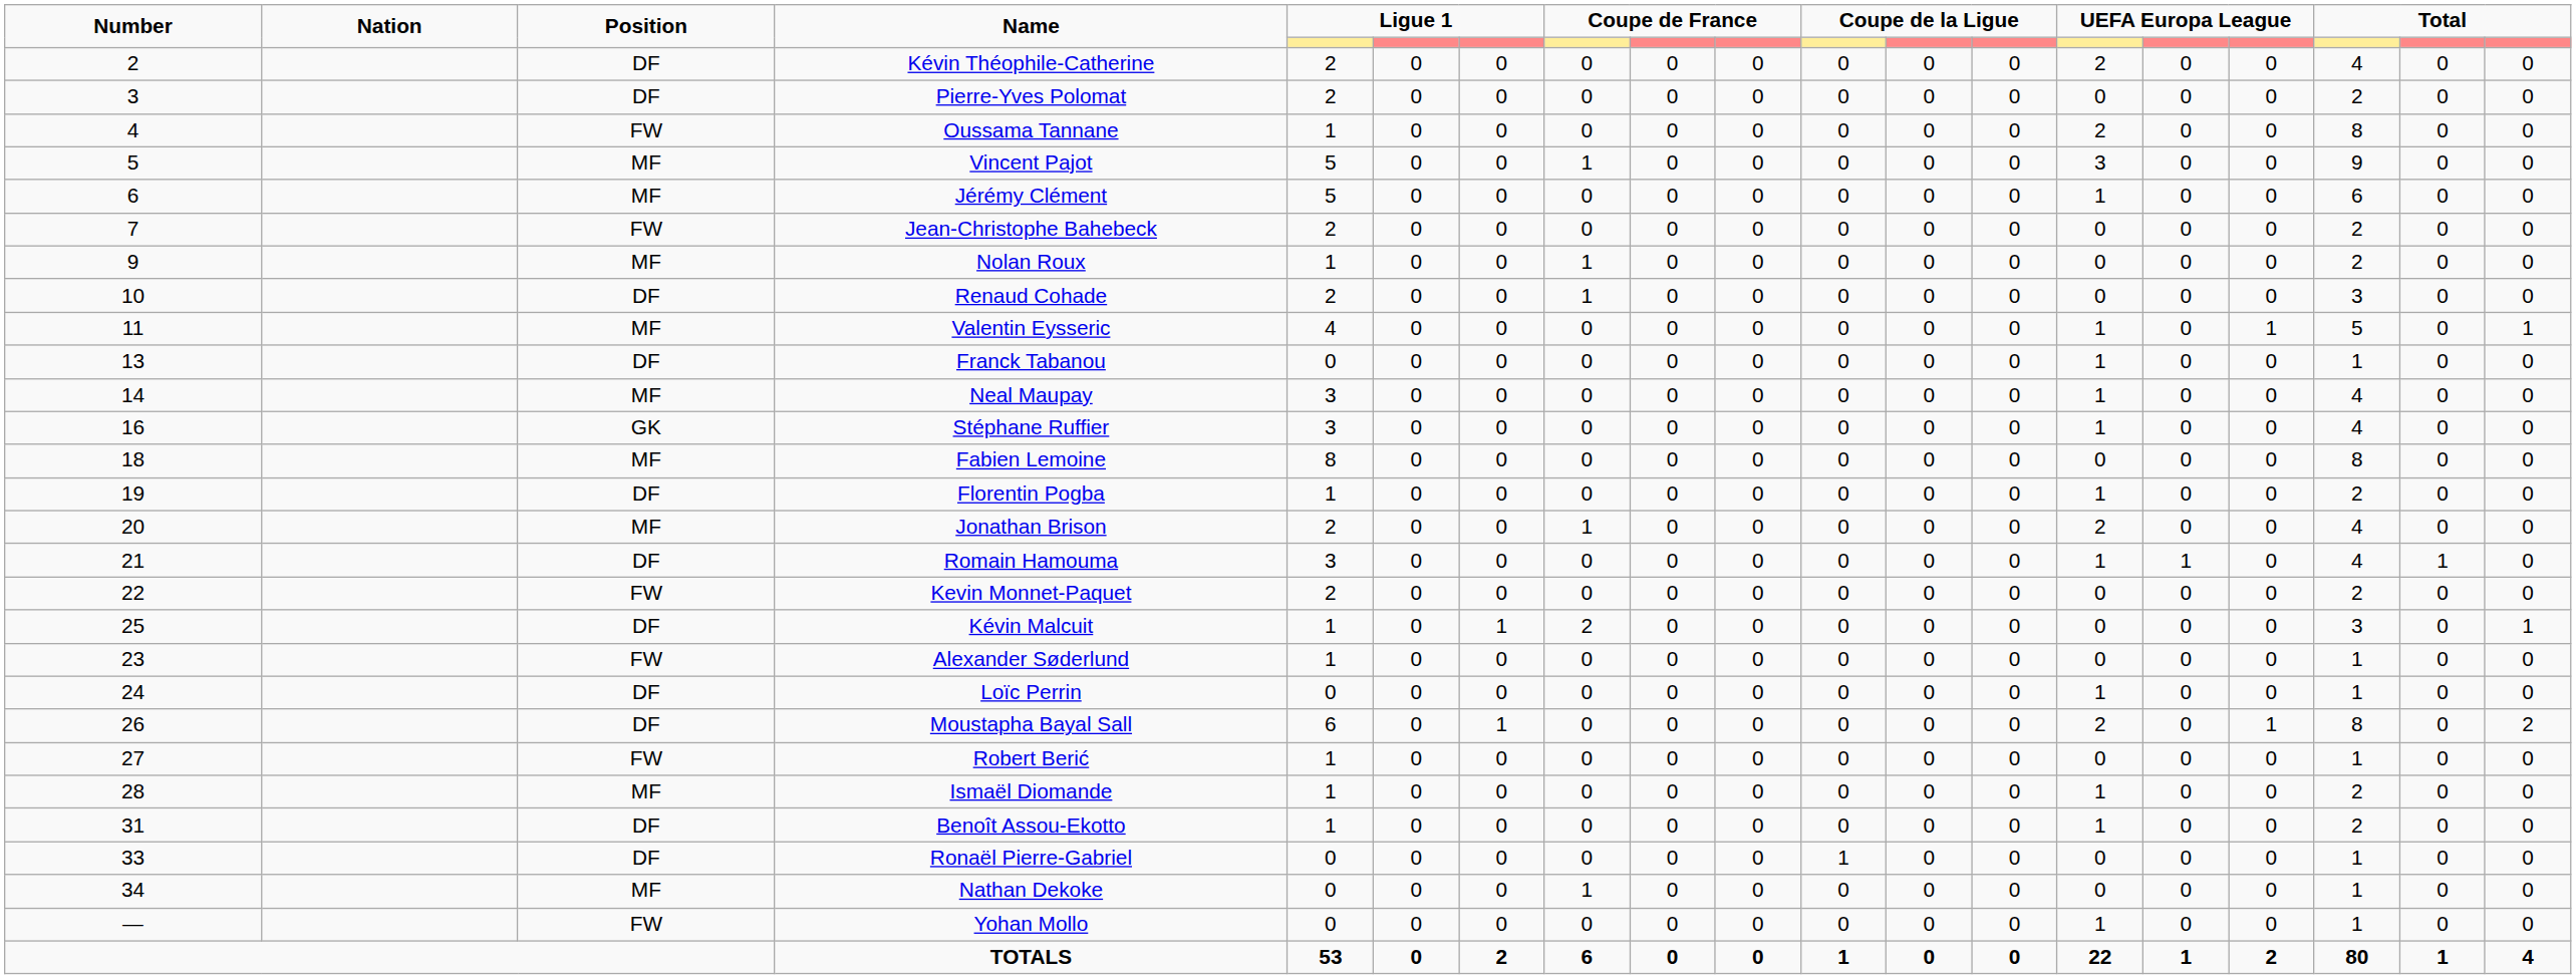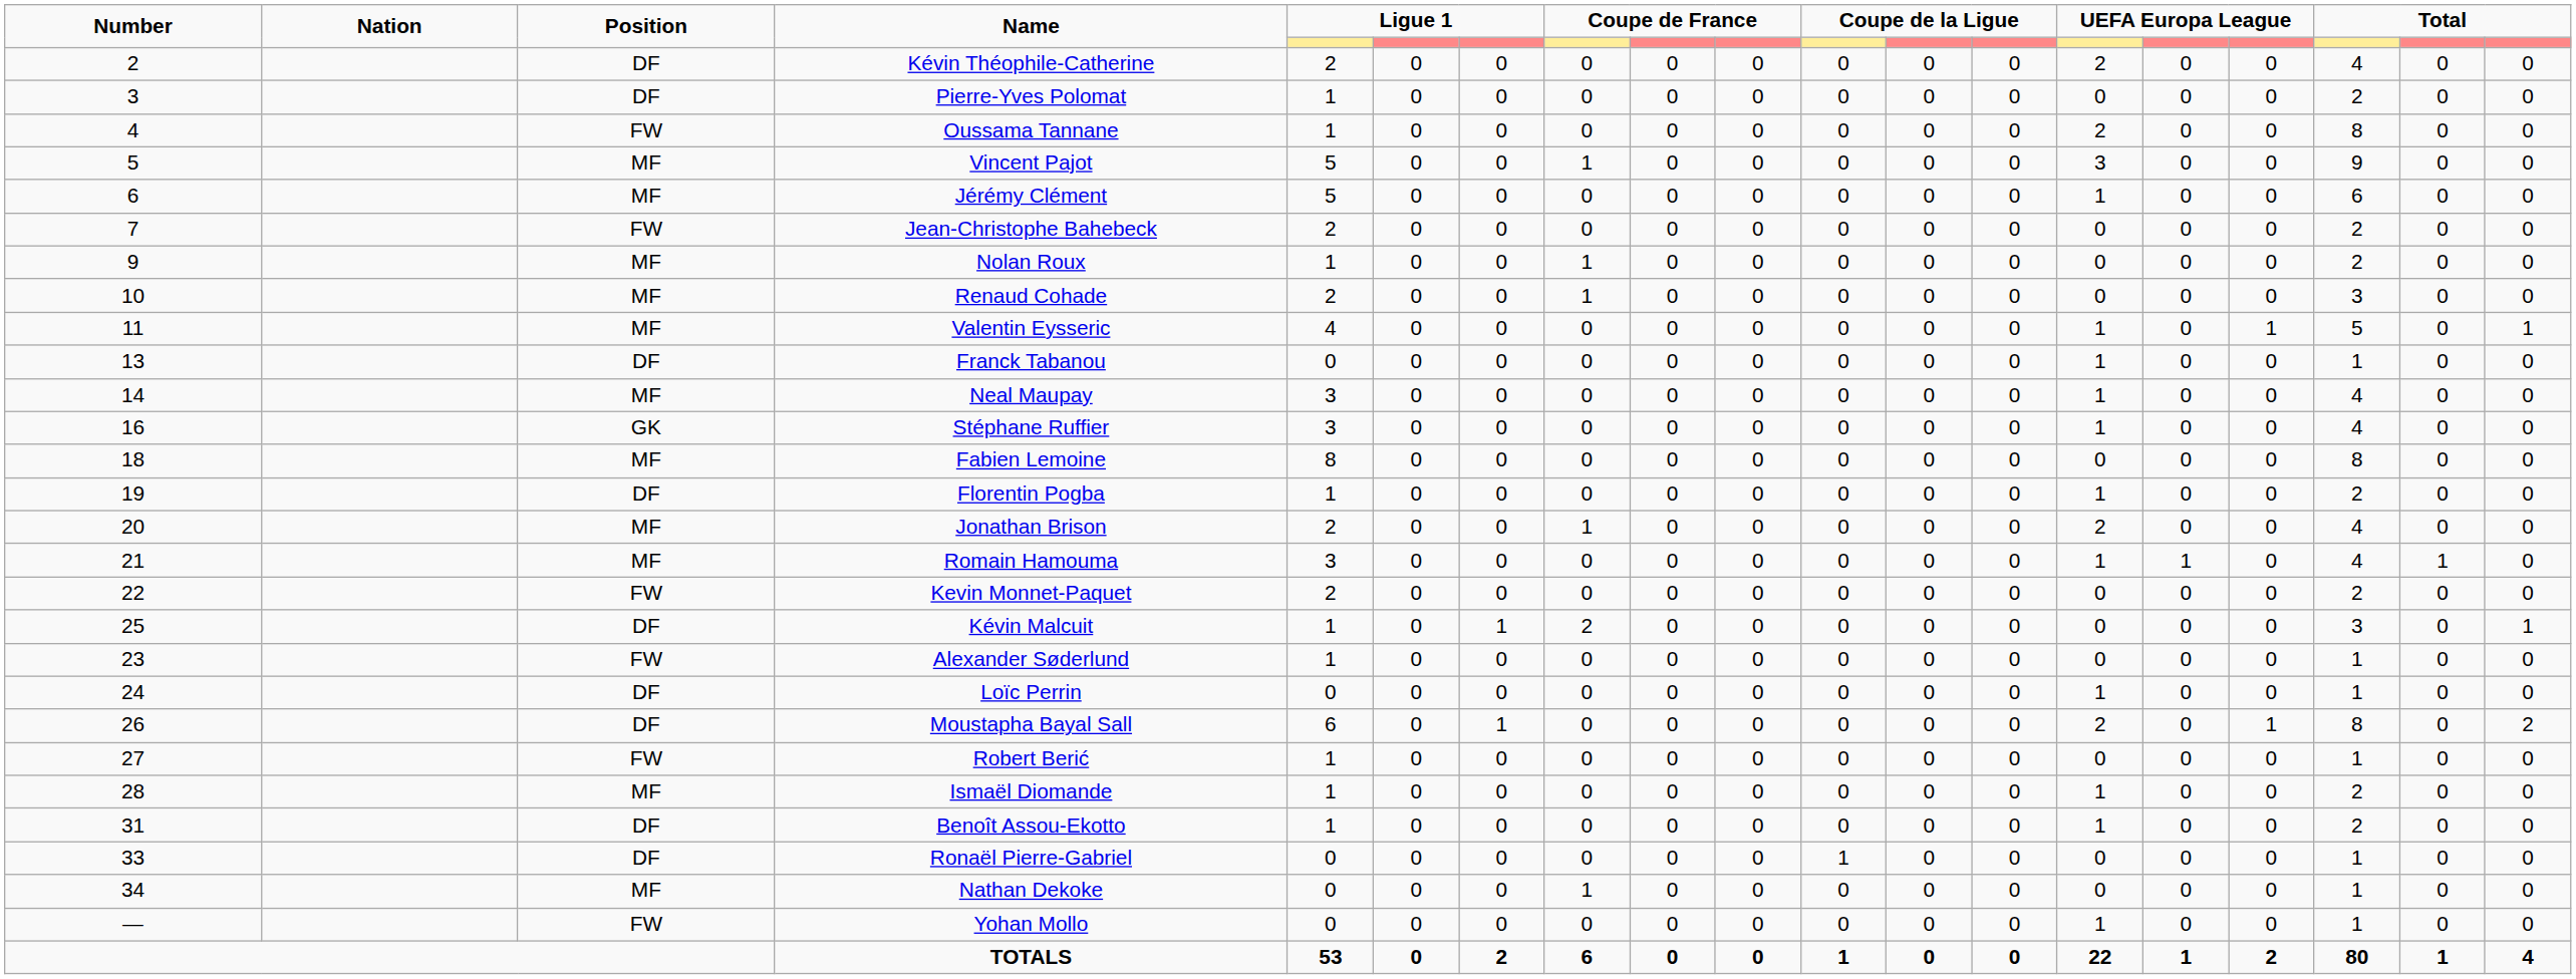Pierre-Yves Polomat | column 5: 2 -> 1
Renaud Cohade | Position: DF -> MF
Romain Hamouma | Position: DF -> MF
